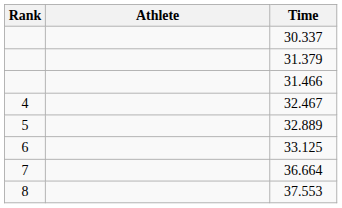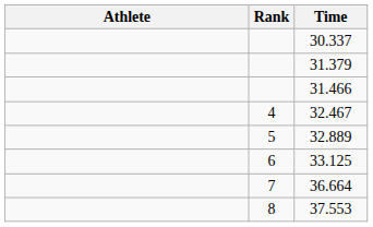columns swapped: Rank <-> Athlete
